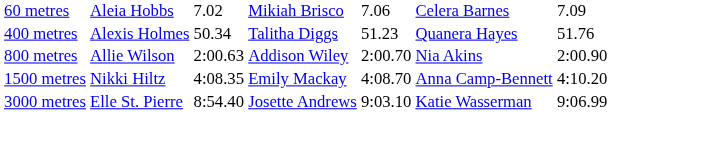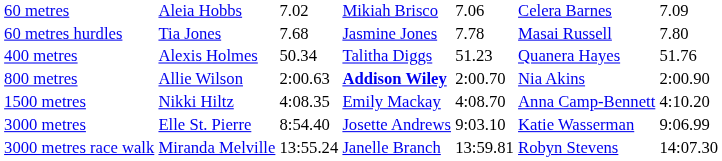+ row: 60 metres hurdles | Tia Jones | 7.68 | Jasmine Jones | 7.78 | Masai Russell | 7.80
800 metres | column 4: normal -> bold
+ row: 3000 metres race walk | Miranda Melville | 13:55.24 | Janelle Branch | 13:59.81 | Robyn Stevens | 14:07.30
